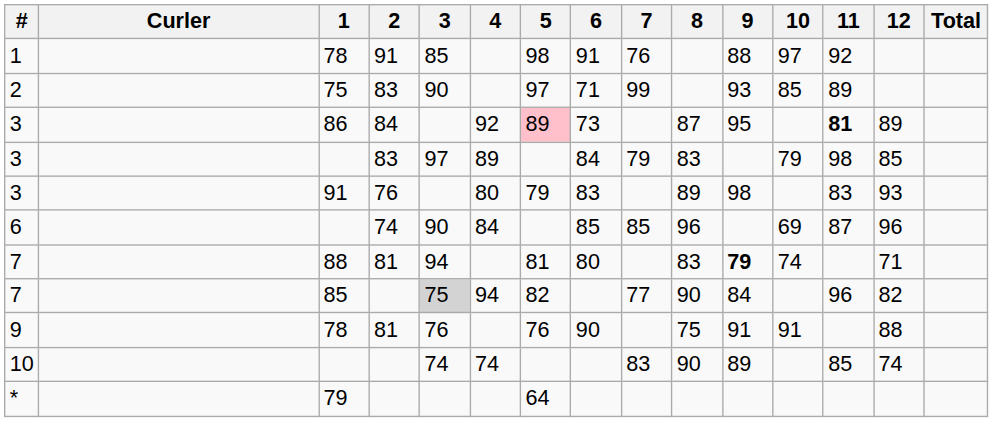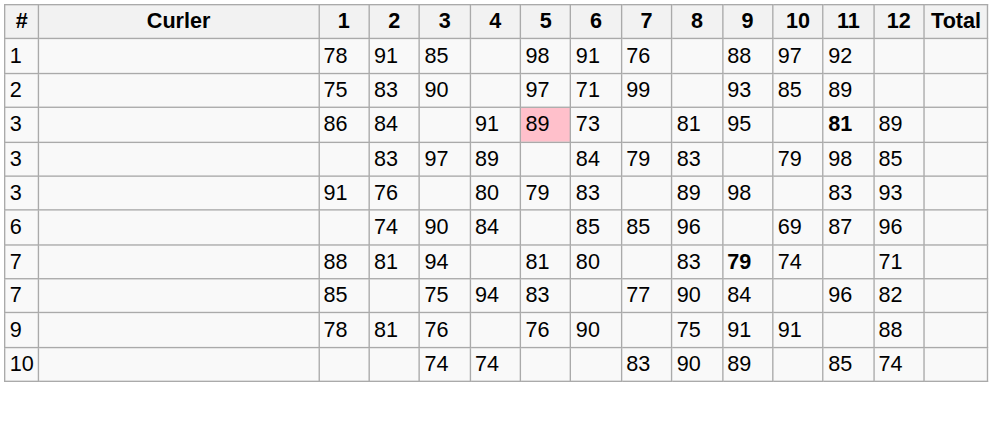3 / 86 | 4: 92 -> 91
3 / 86 | 8: 87 -> 81
7 / 85 | 3: lightgrey background -> no background
7 / 85 | 5: 82 -> 83
- row: * | 79 | 64
